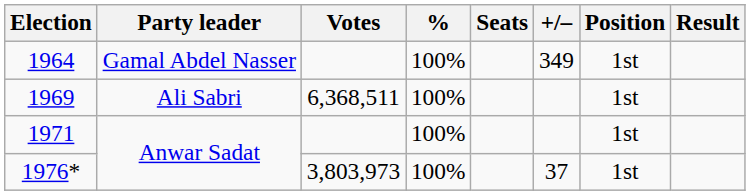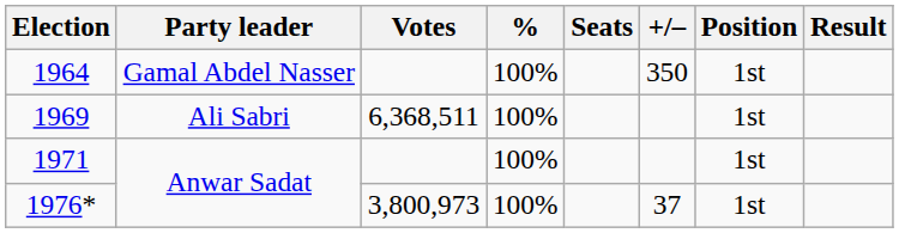1964 | +/–: 349 -> 350
1976* | Votes: 3,803,973 -> 3,800,973
